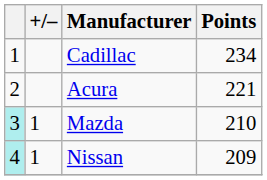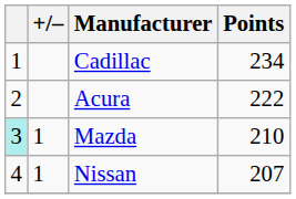Acura | Points: 221 -> 222
Nissan | column 1: paleturquoise background -> no background
Nissan | Points: 209 -> 207
